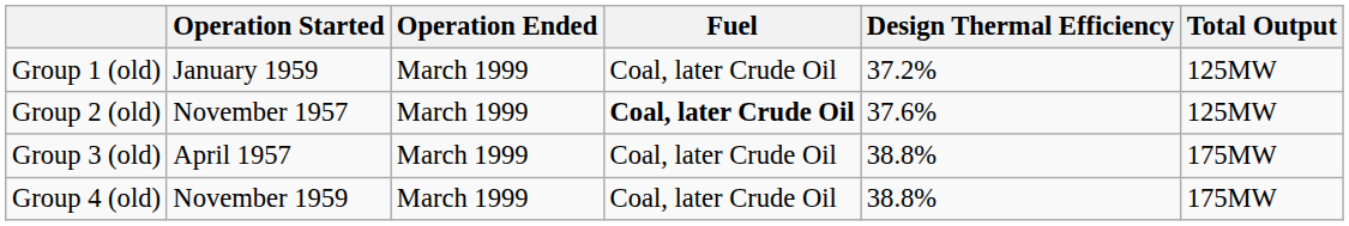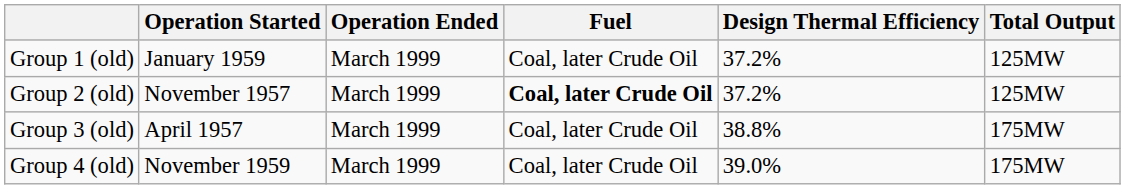Group 2 (old) | Design Thermal Efficiency: 37.6% -> 37.2%
Group 4 (old) | Design Thermal Efficiency: 38.8% -> 39.0%
